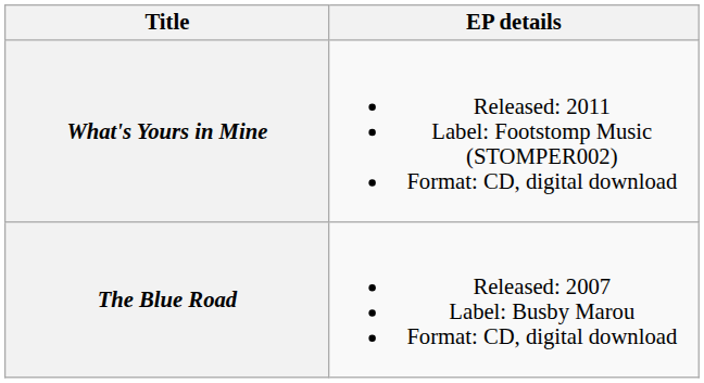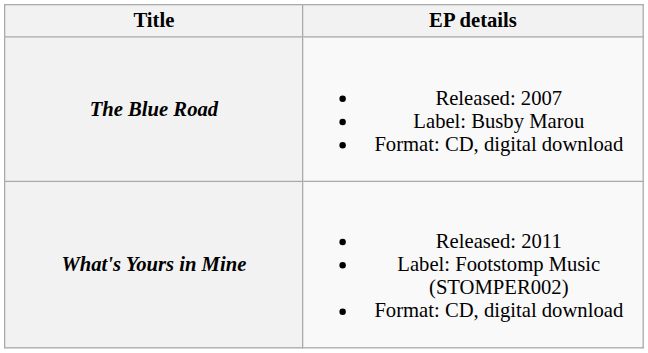rows swapped: The Blue Road <-> What's Yours in Mine
